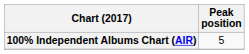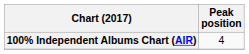100% Independent Albums Chart (AIR) | Peak position: 5 -> 4
